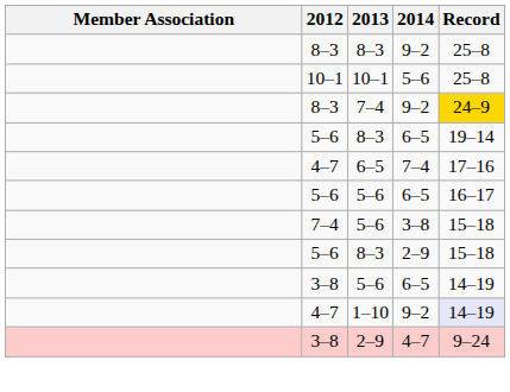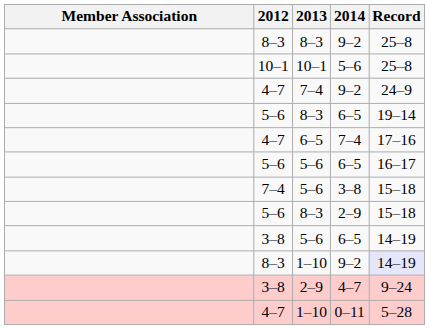7–4 / 9–2 | 2012: 8–3 -> 4–7
7–4 / 9–2 | Record: gold background -> no background
1–10 / 9–2 | 2012: 4–7 -> 8–3
+ row: 4–7 | 1–10 | 0–11 | 5–28
